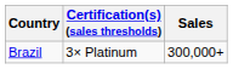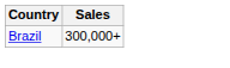- column: Certification(s) (sales thresholds) | 3× Platinum
